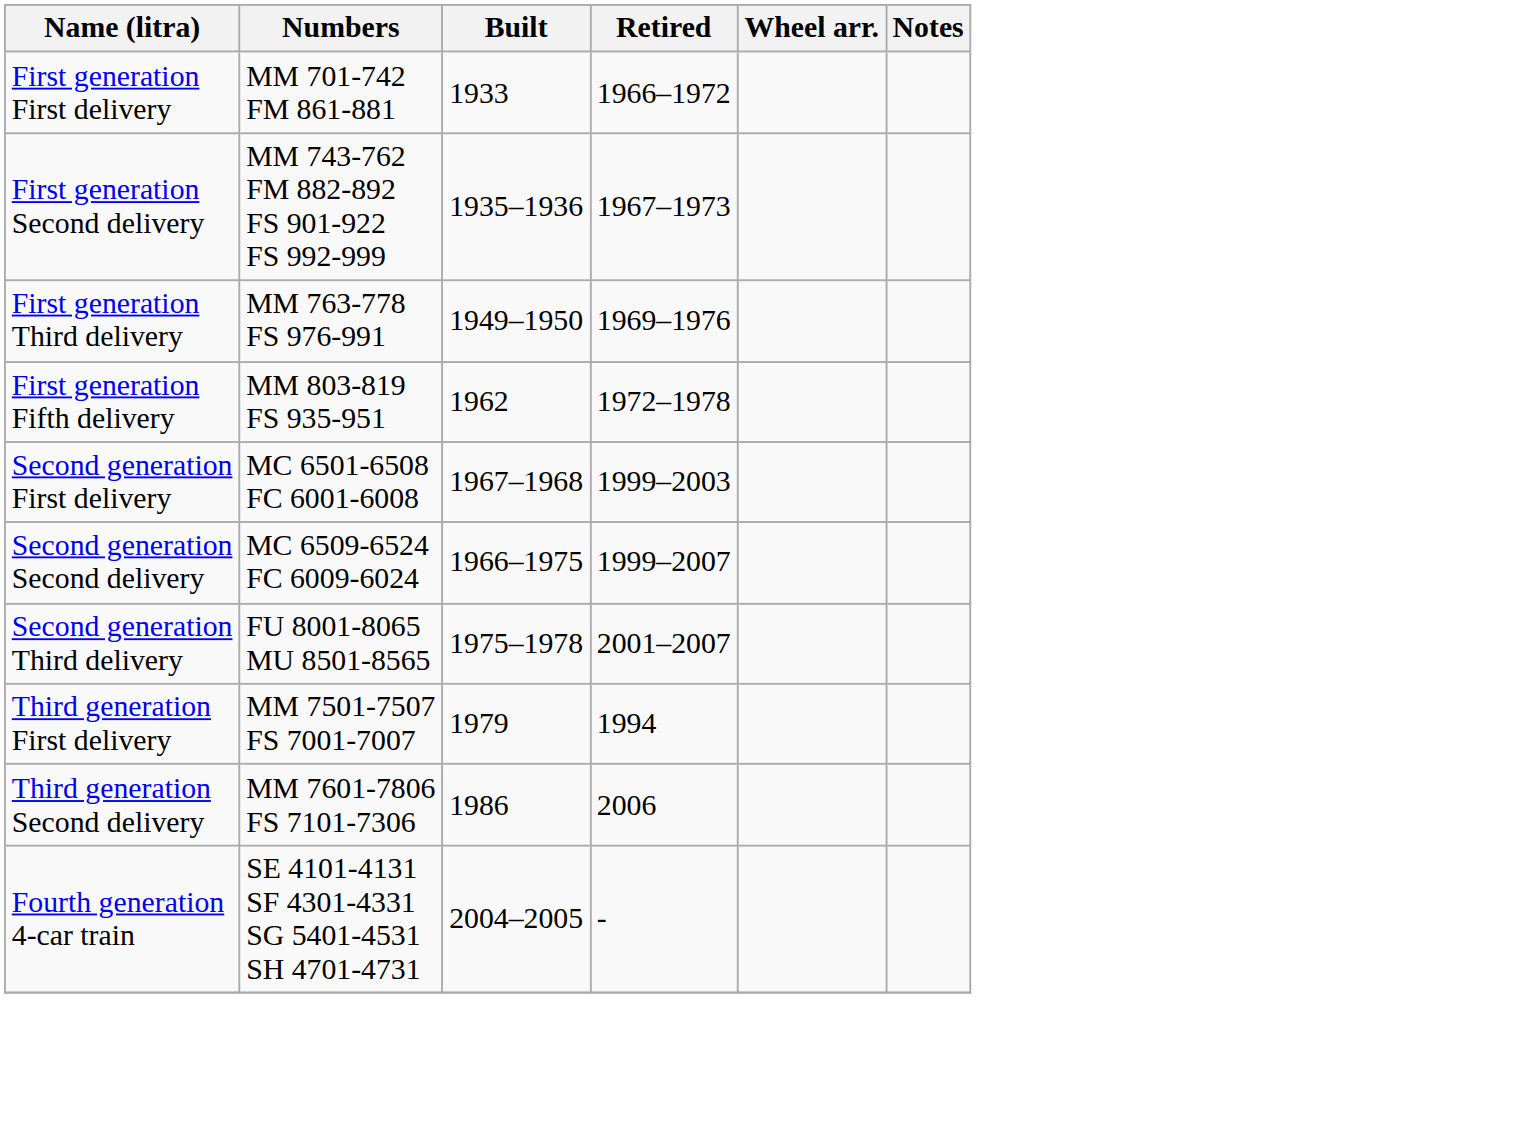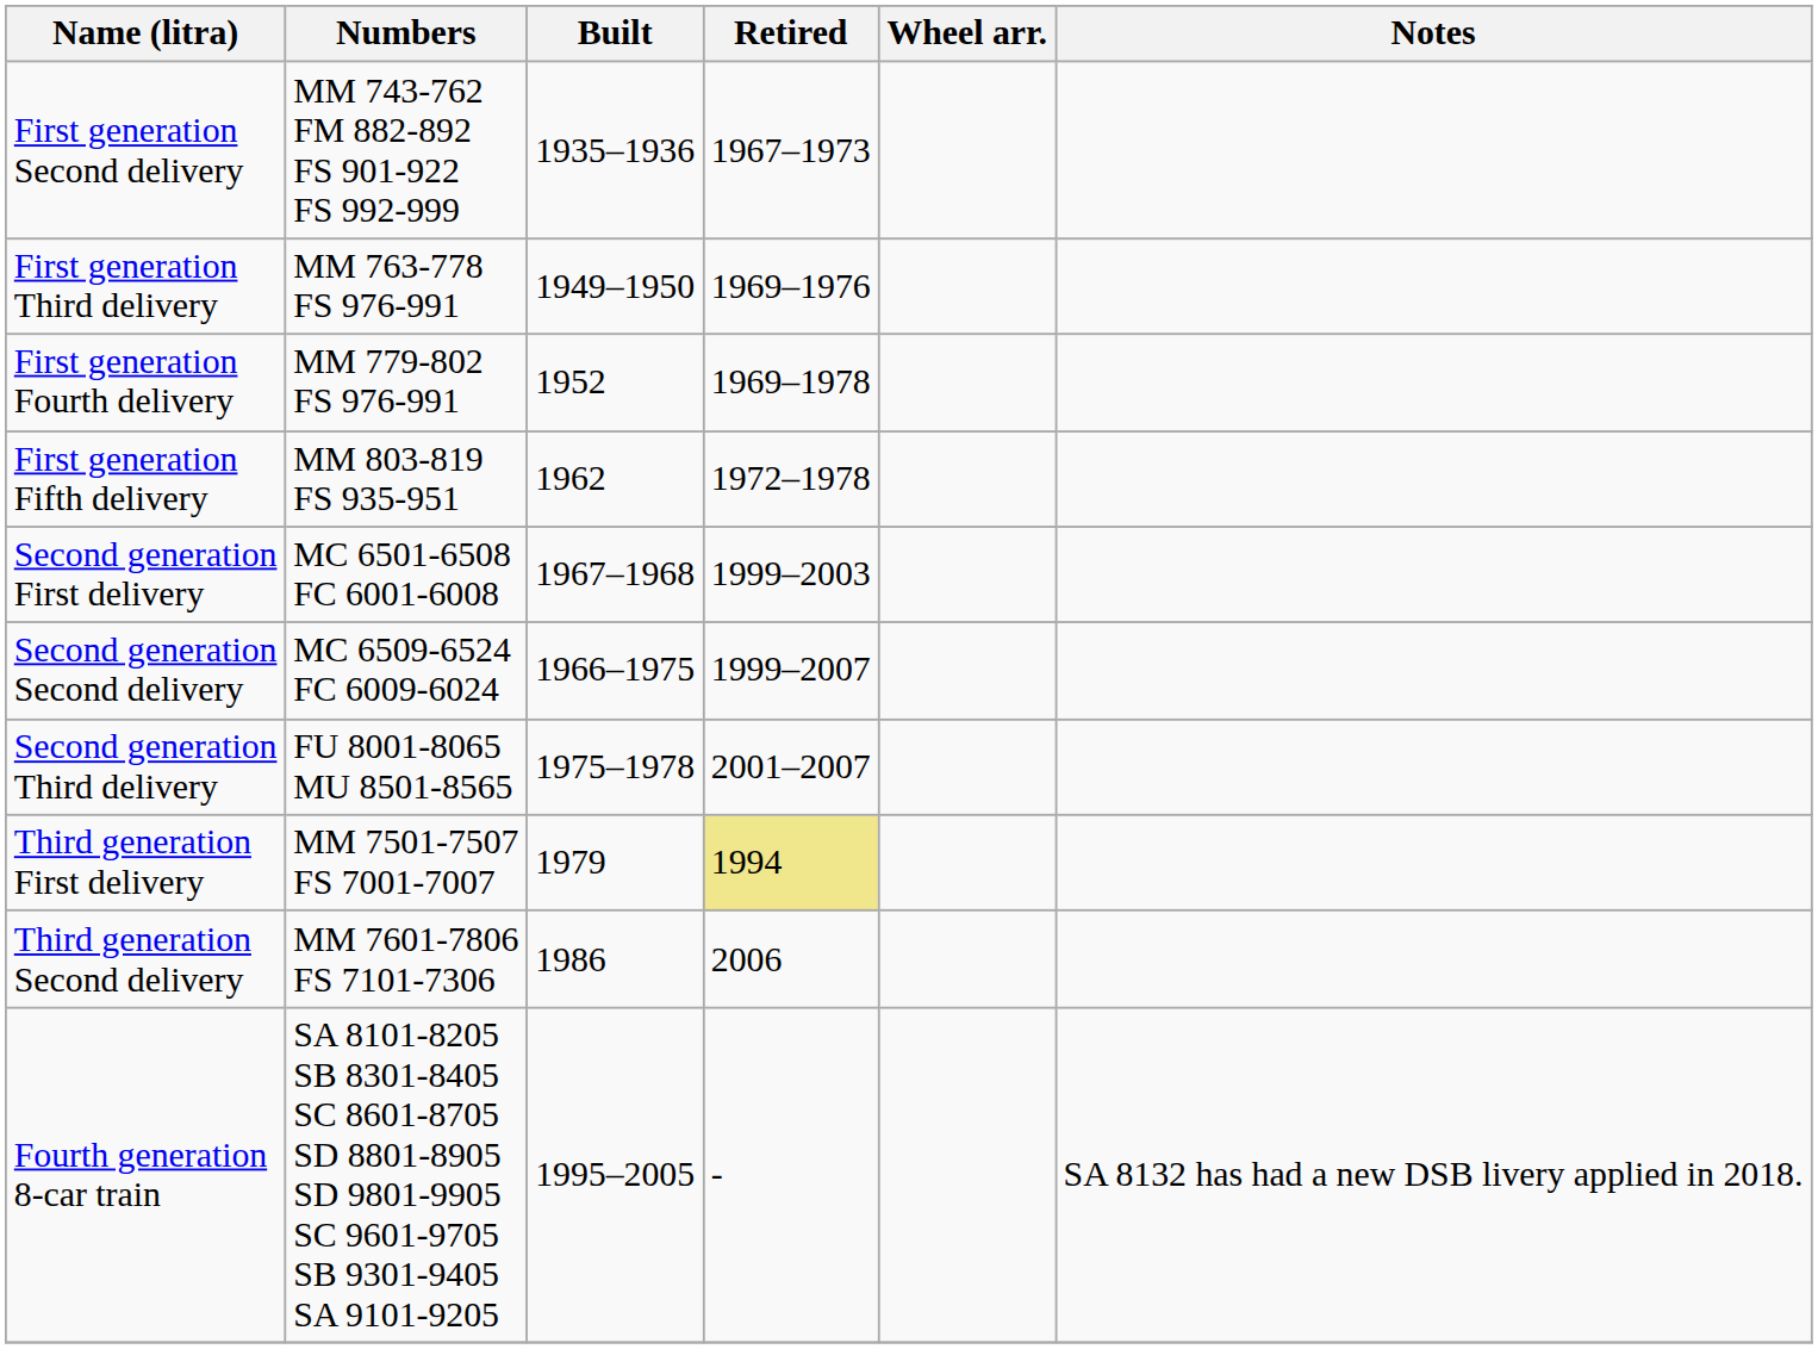- row: First generation First delivery | MM 701-742 FM 861-881 | 1933 | 1966–1972
+ row: First generation Fourth delivery | MM 779-802 FS 976-991 | 1952 | 1969–1978
Third generation First delivery | Retired: no background -> khaki background
+ row: Fourth generation 8-car train | SA 8101-8205 SB 8301-8405 SC 8601-8705 SD 8801-8905 SD 9801-9905 SC 9601-9705 SB 9301-9405 SA 9101-9205 | 1995–2005 | - | SA 8132 has had a new DSB livery applied in 2018.
- row: Fourth generation 4-car train | SE 4101-4131 SF 4301-4331 SG 5401-4531 SH 4701-4731 | 2004–2005 | -
